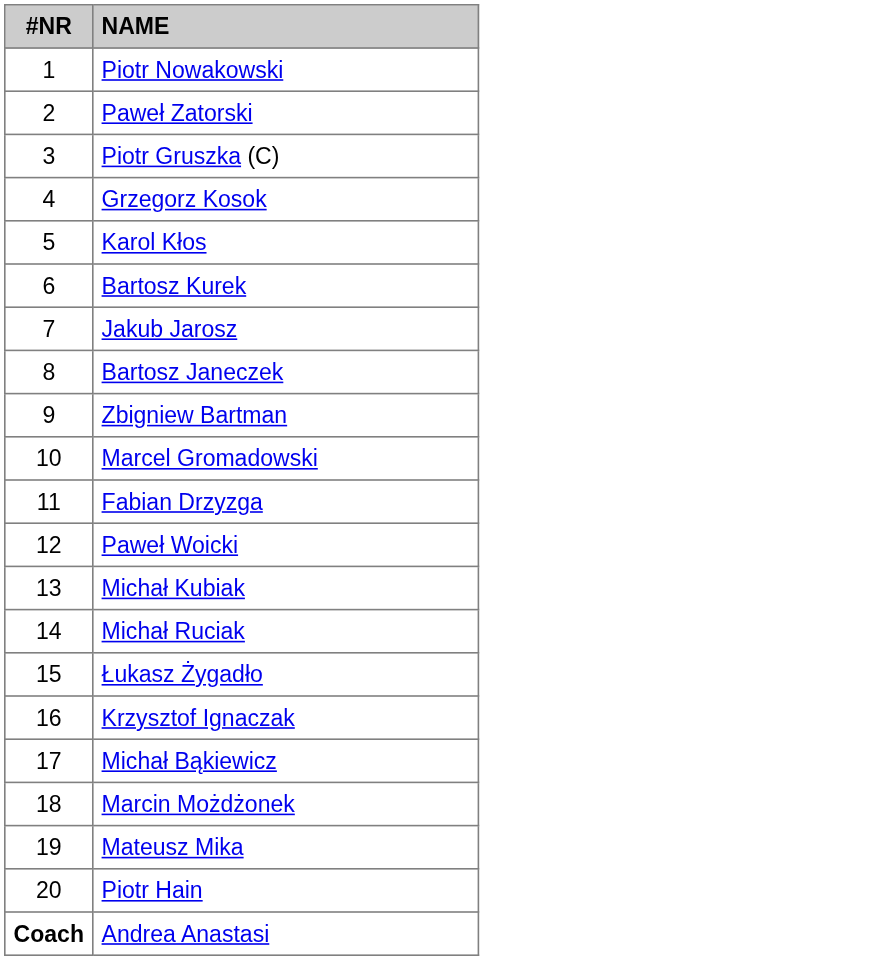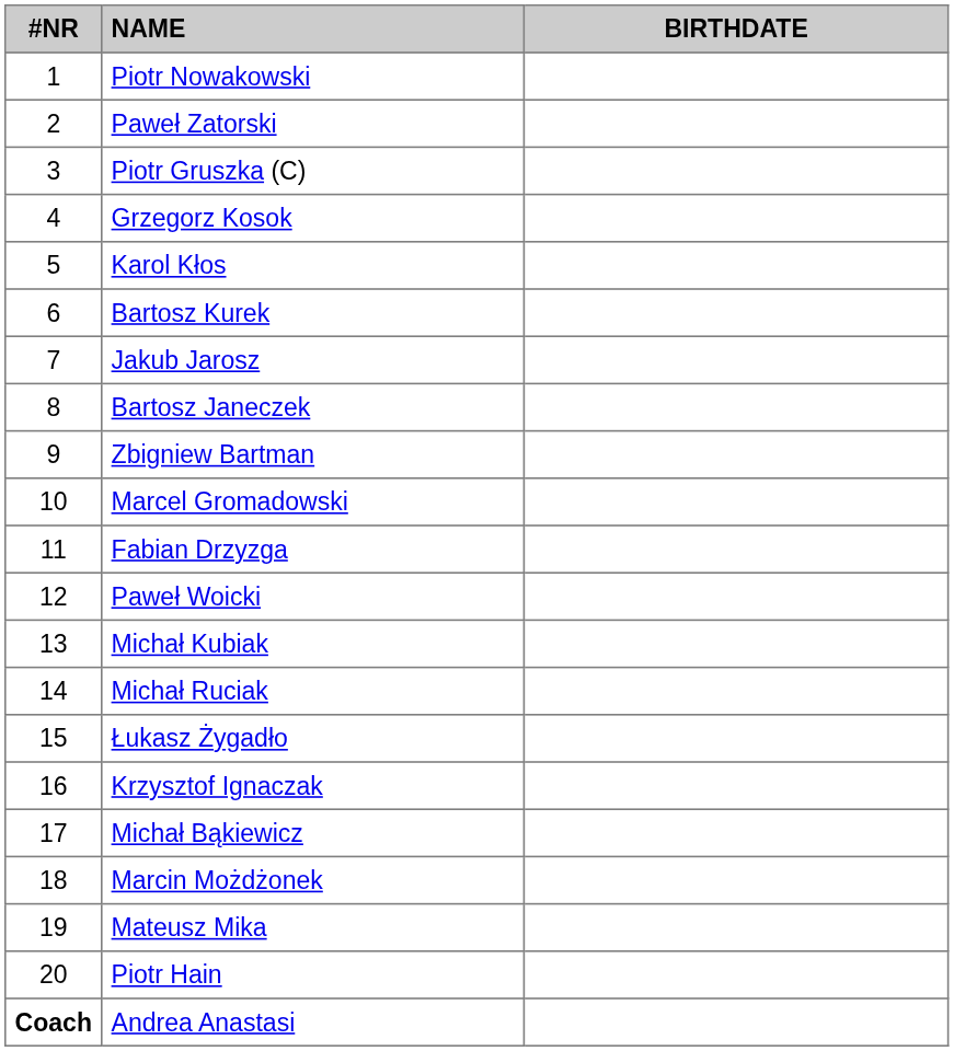+ column: BIRTHDATE
